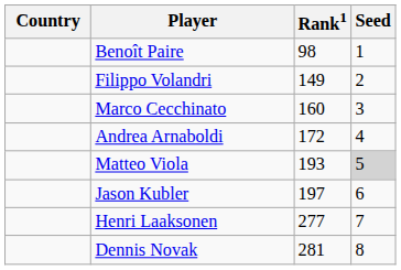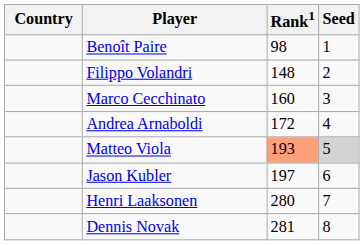Filippo Volandri | Rank1: 149 -> 148
Matteo Viola | Rank1: no background -> lightsalmon background
Henri Laaksonen | Rank1: 277 -> 280
